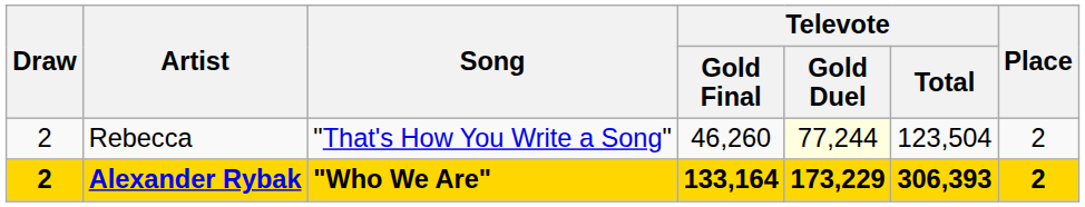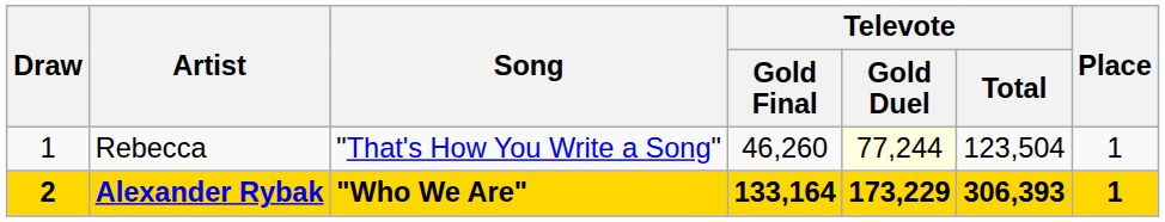Rebecca | Draw: 2 -> 1
Rebecca | Place: 2 -> 1
Alexander Rybak | Place: 2 -> 1
